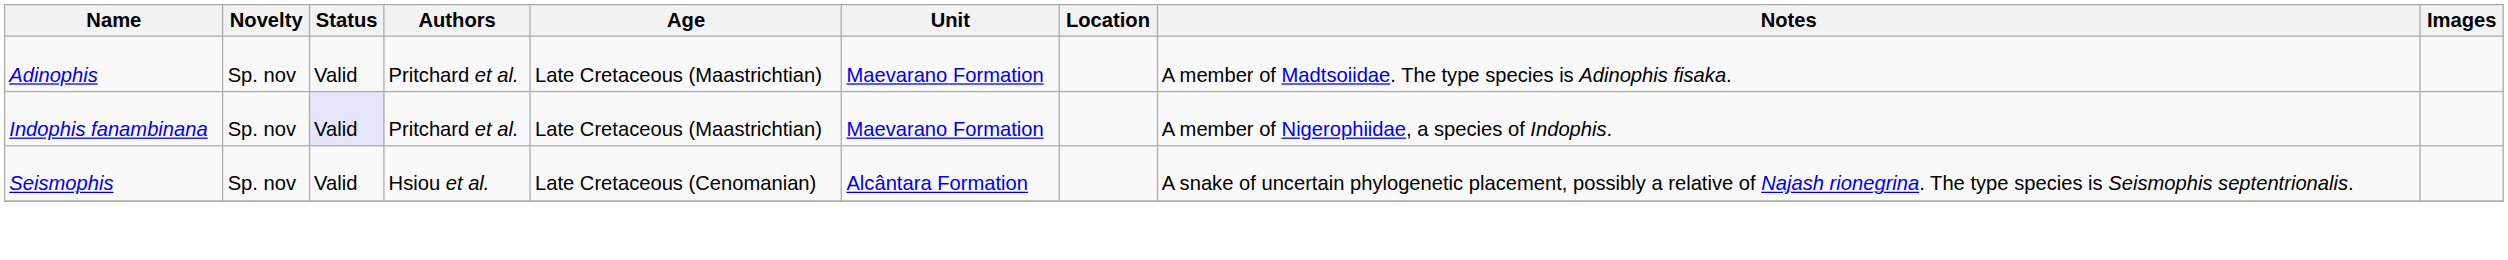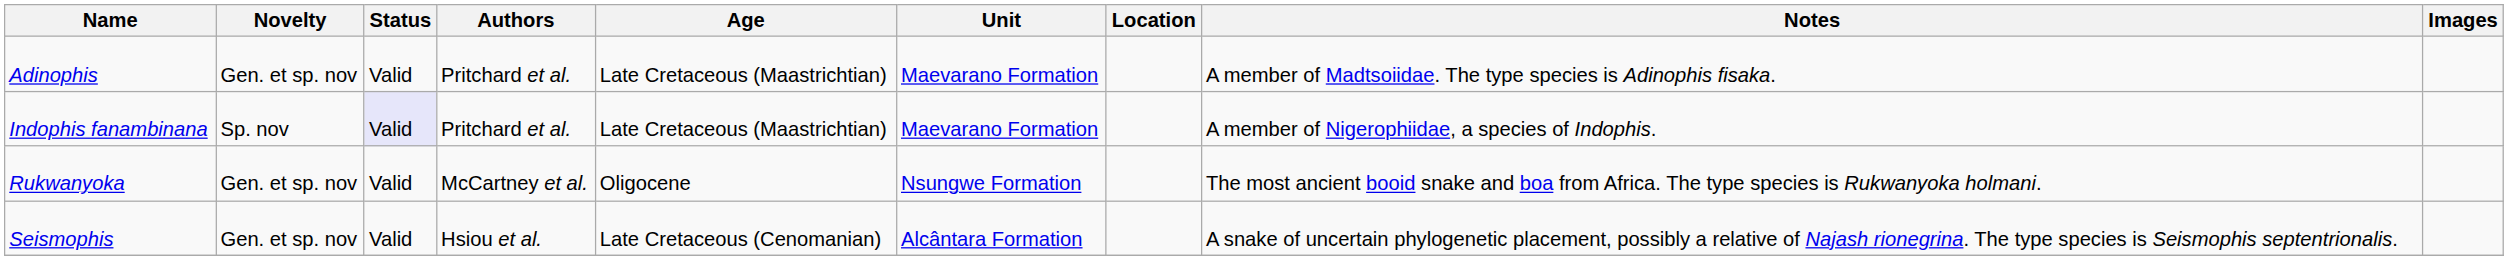Adinophis | Novelty: Sp. nov -> Gen. et sp. nov
+ row: Rukwanyoka | Gen. et sp. nov | Valid | McCartney et al. | Oligocene | Nsungwe Formation | The most ancient booid snake and boa from Africa. The type species is Rukwanyoka holmani.
Seismophis | Novelty: Sp. nov -> Gen. et sp. nov
